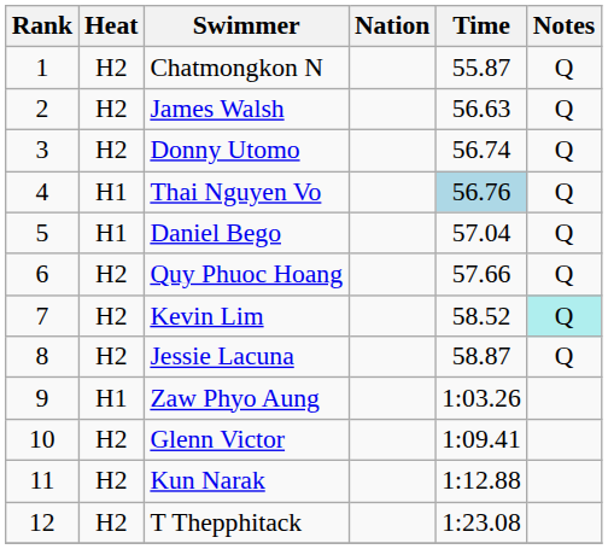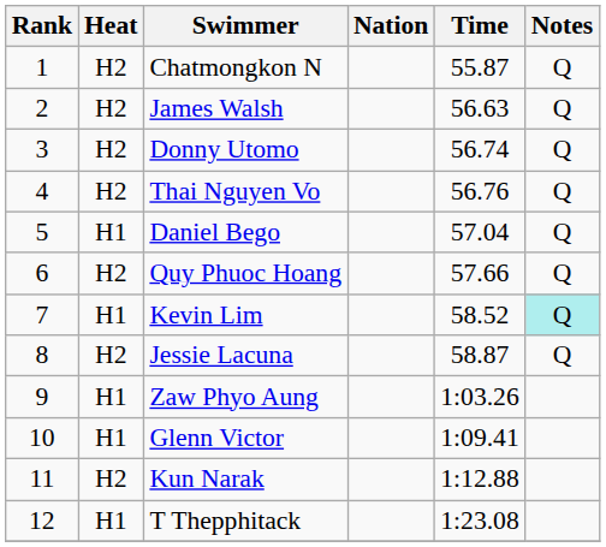Thai Nguyen Vo | Heat: H1 -> H2
Thai Nguyen Vo | Time: lightblue background -> no background
Kevin Lim | Heat: H2 -> H1
Glenn Victor | Heat: H2 -> H1
T Thepphitack | Heat: H2 -> H1
